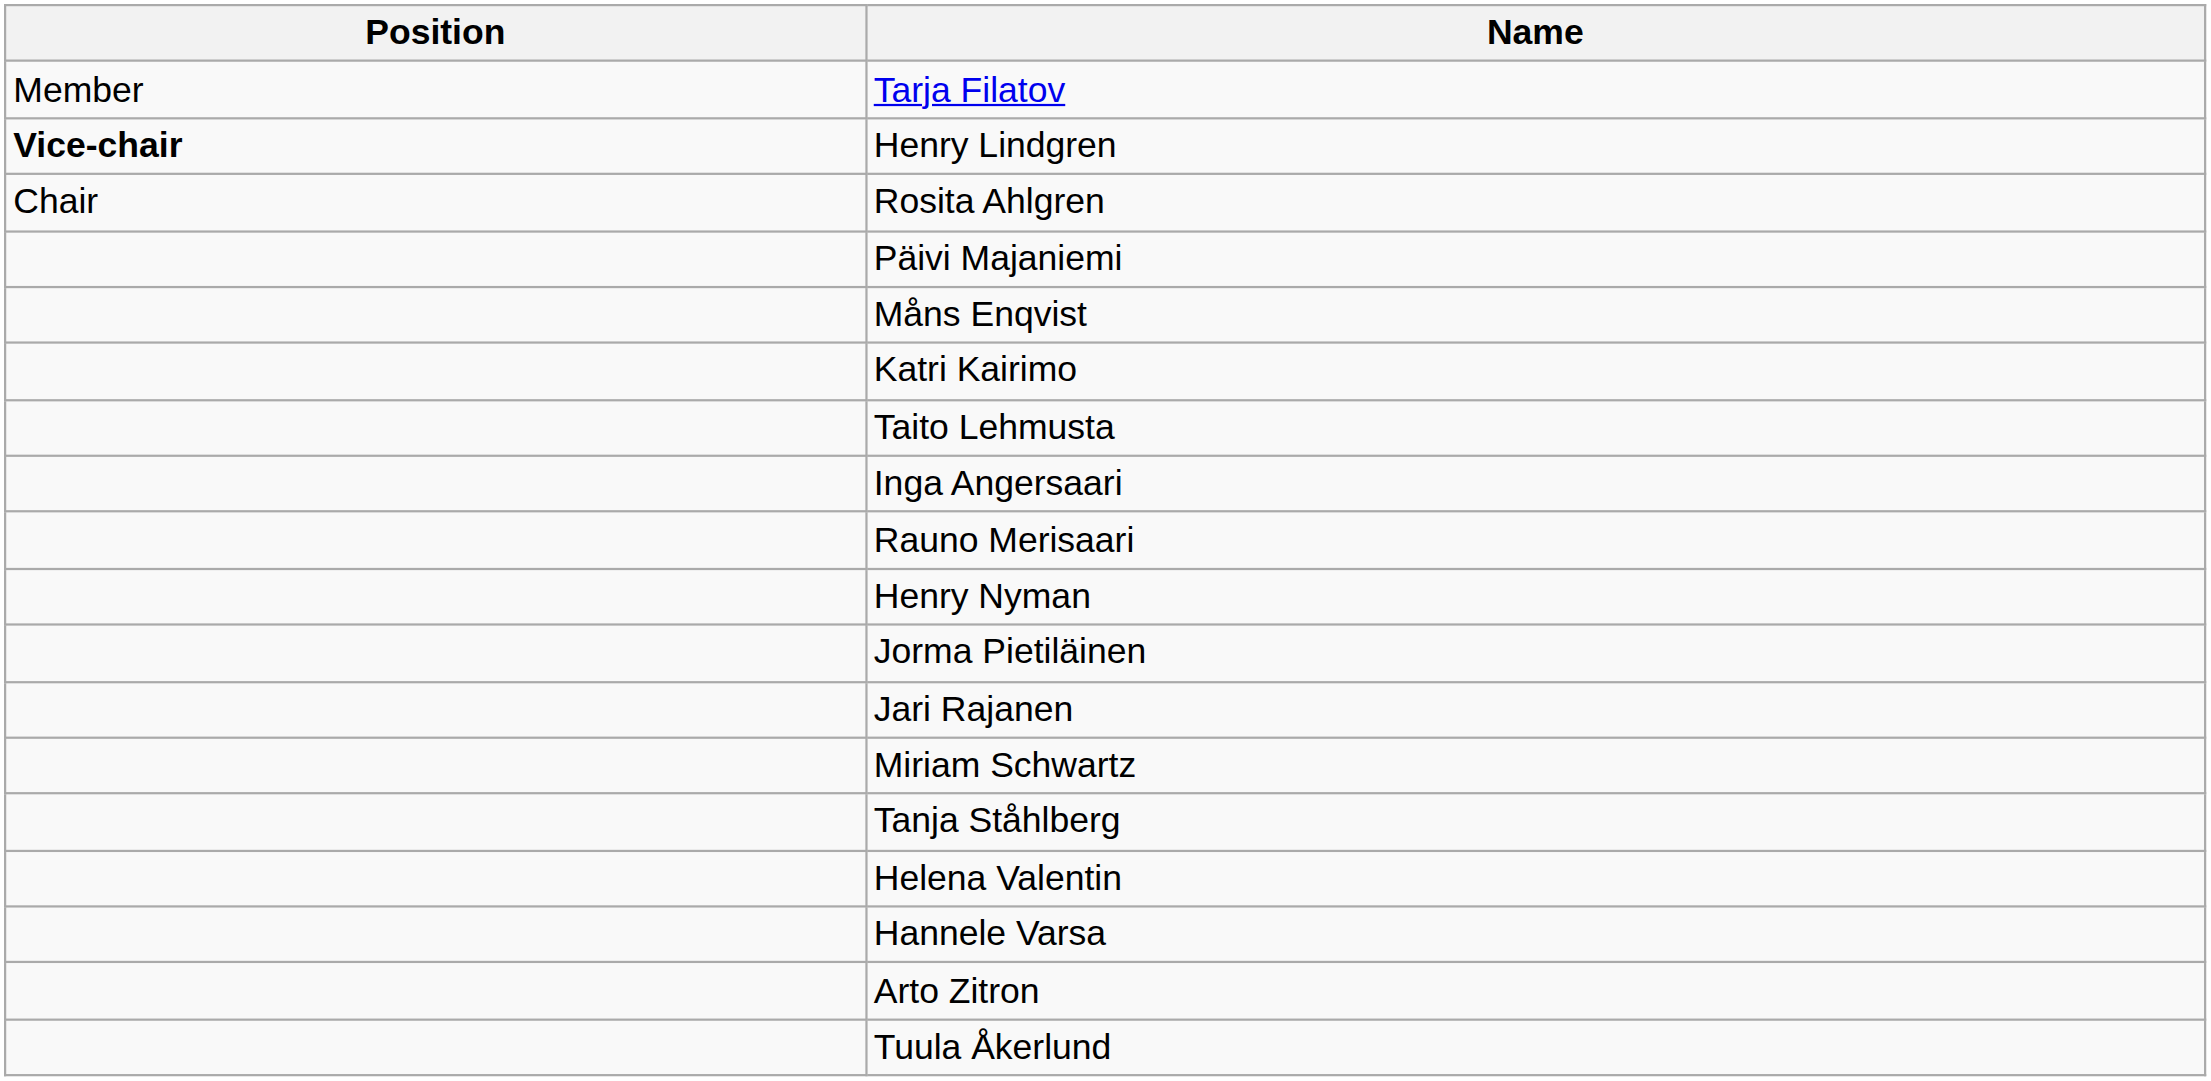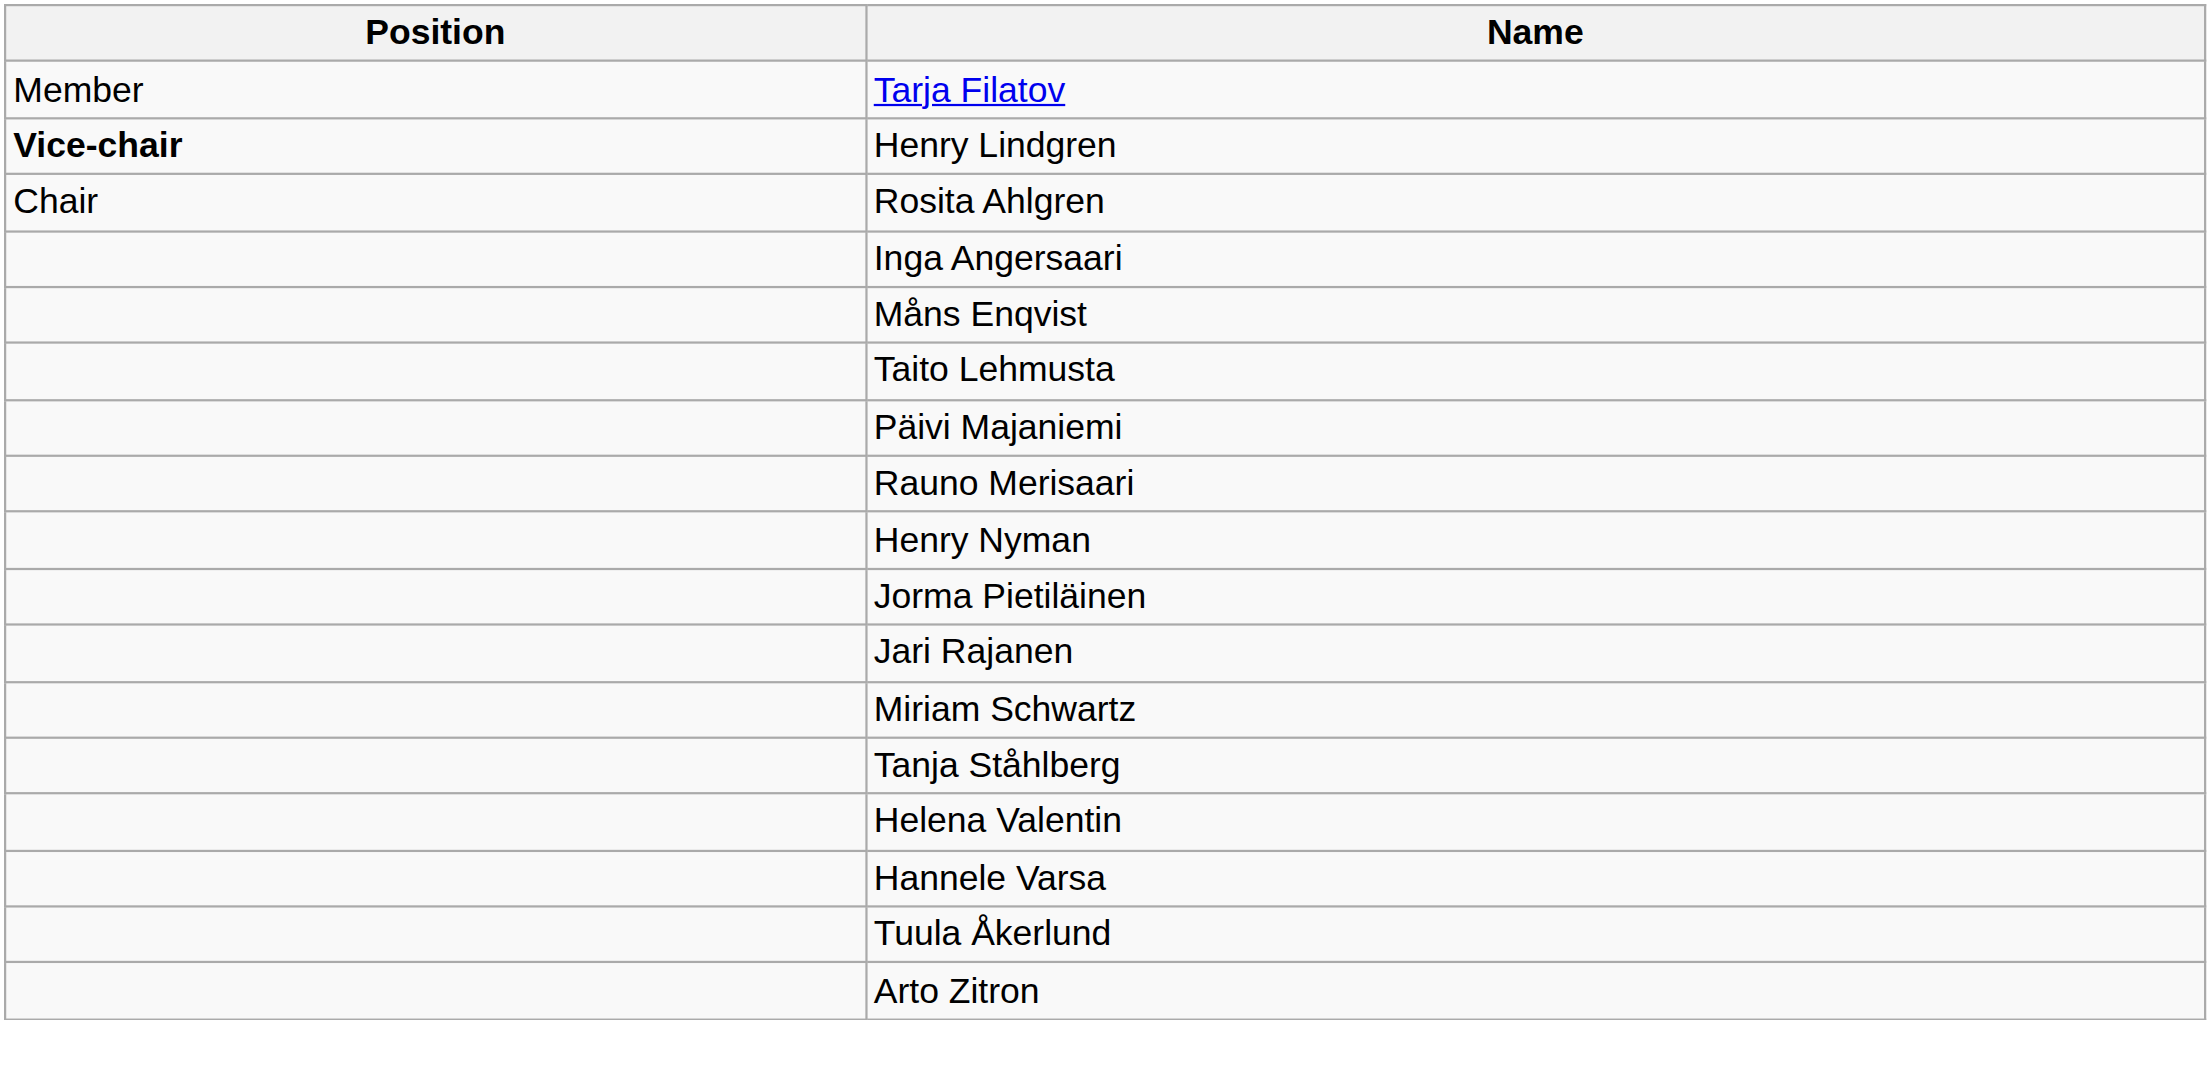rows swapped: Inga Angersaari <-> Päivi Majaniemi
- row: Katri Kairimo
rows swapped: Arto Zitron <-> Tuula Åkerlund
